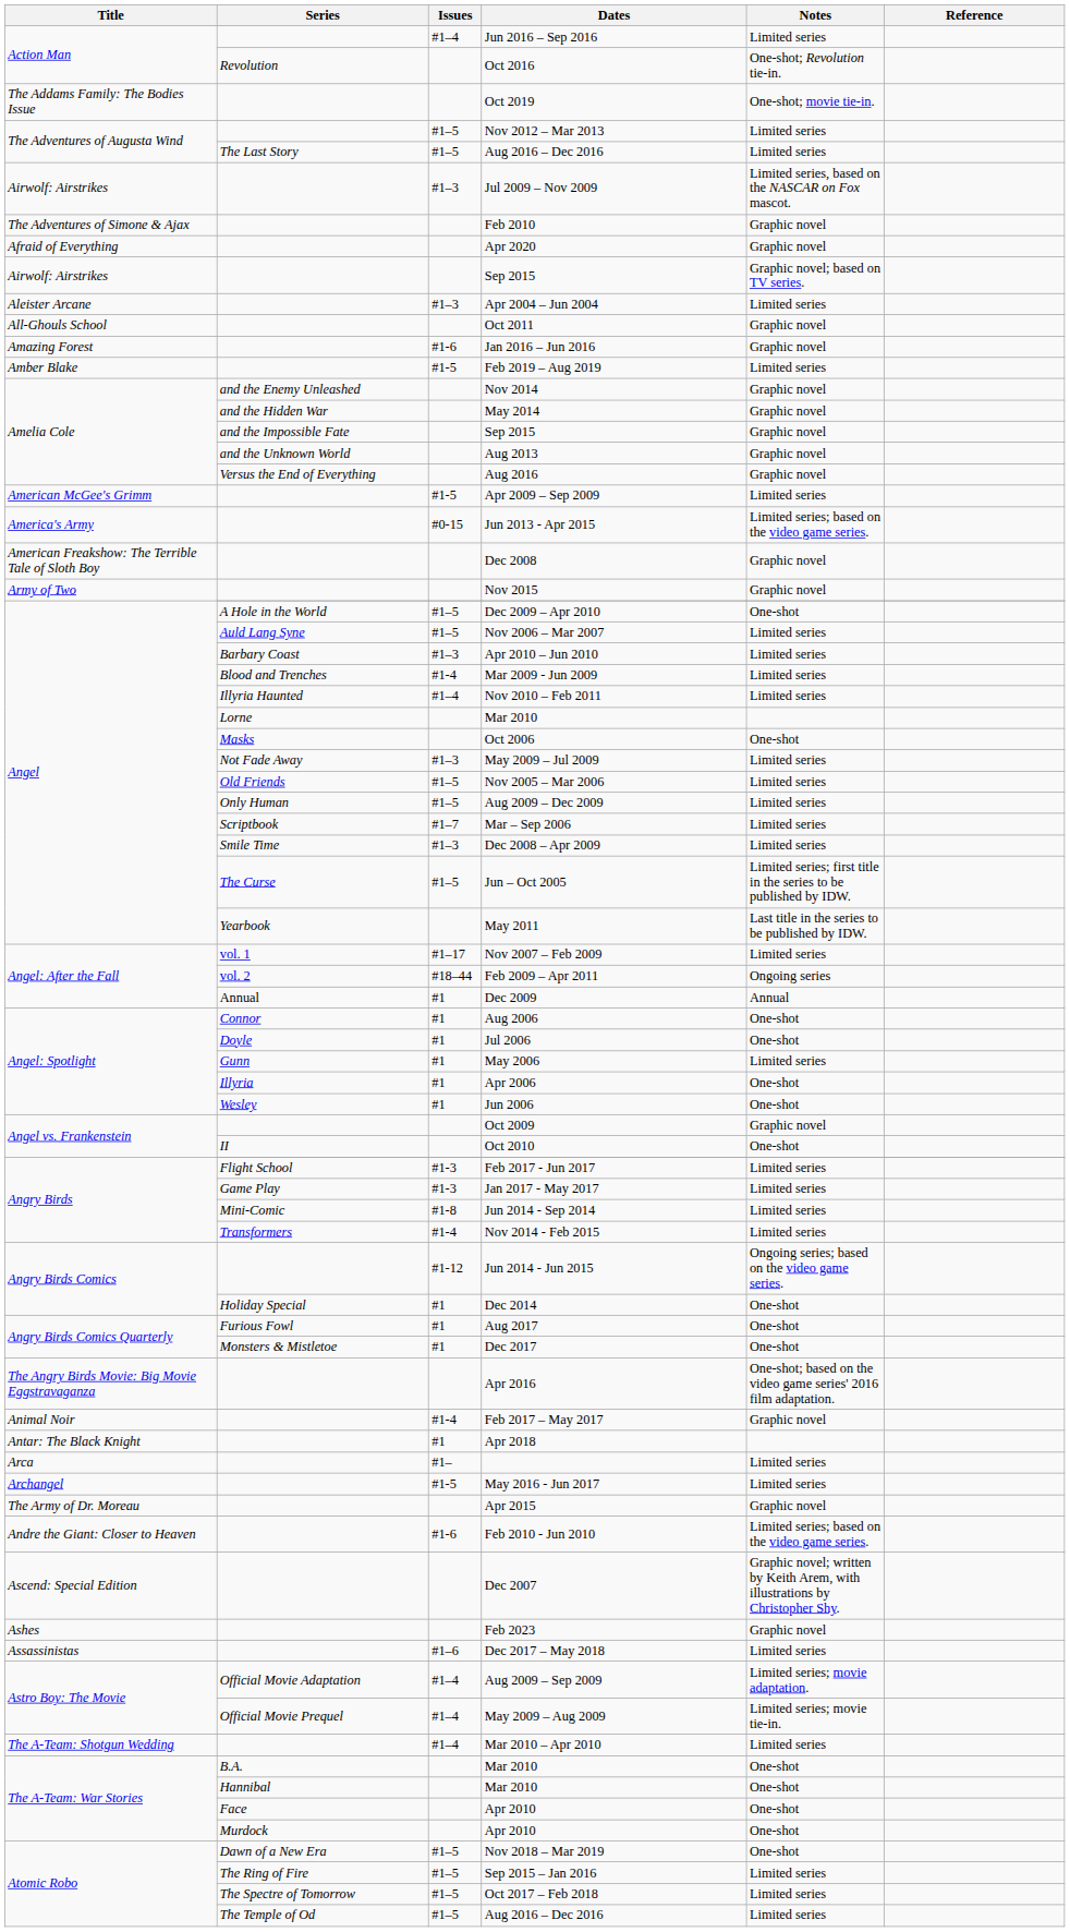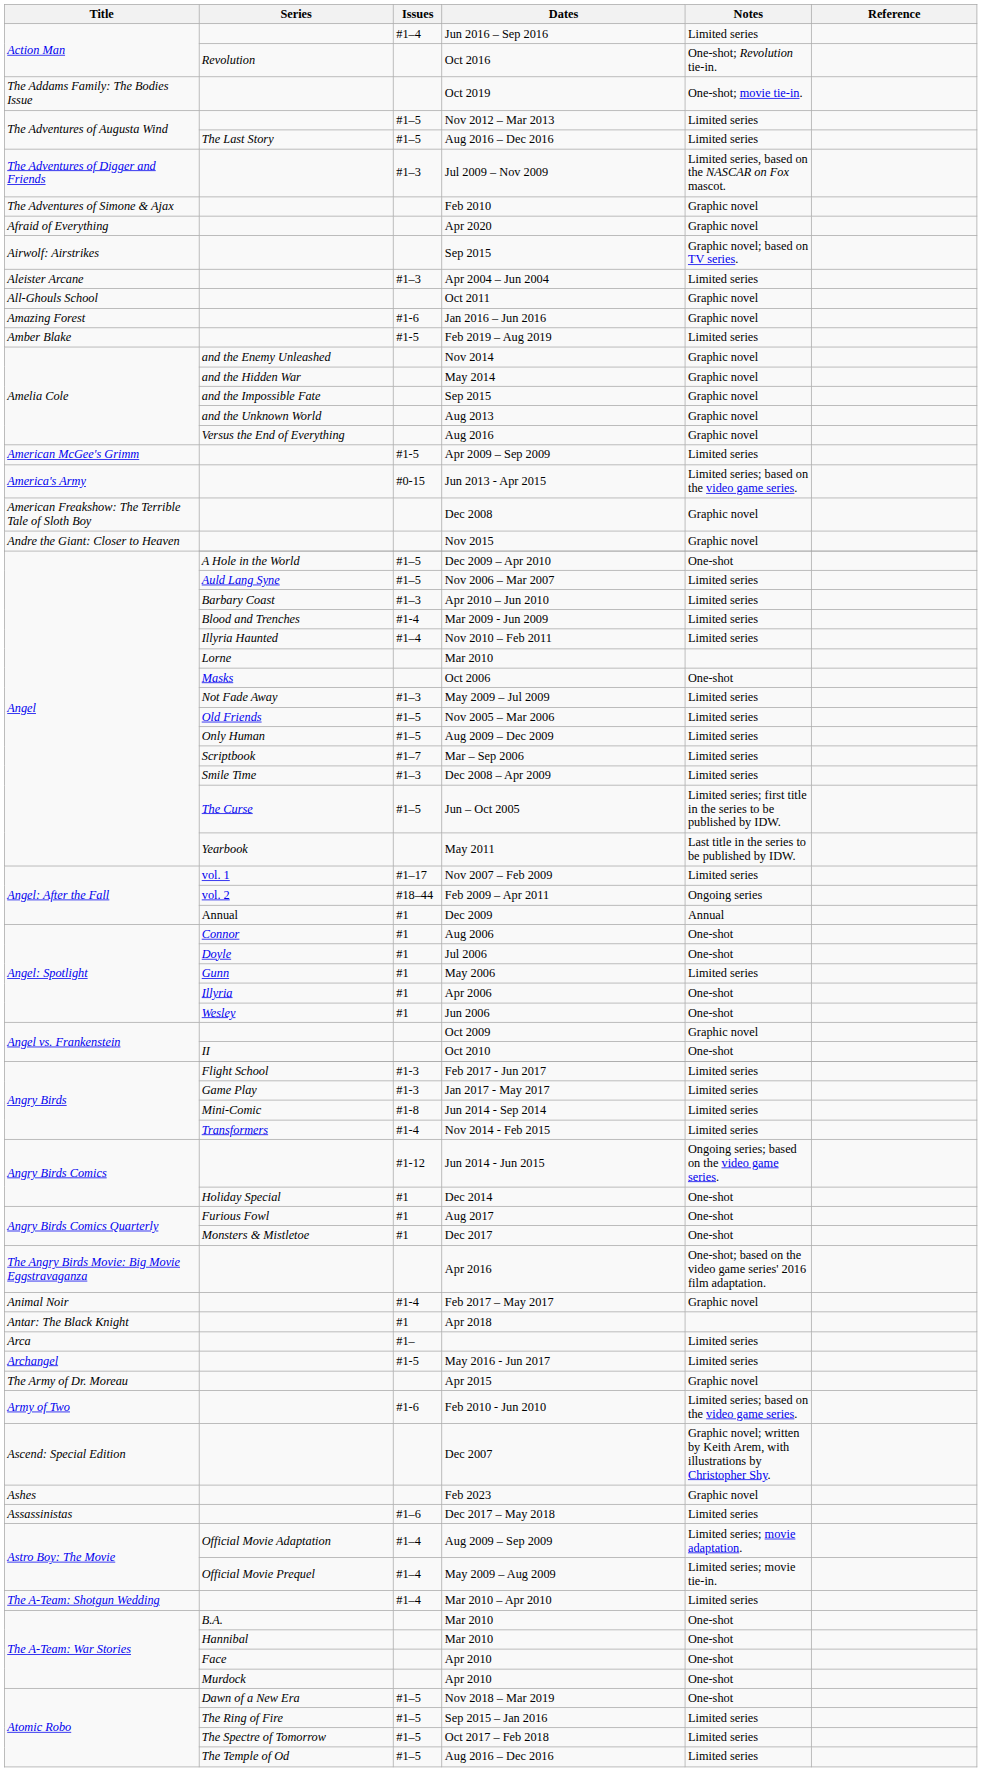Jul 2009 – Nov 2009 | Title: Airwolf: Airstrikes -> The Adventures of Digger and Friends
Nov 2015 | Title: Army of Two -> Andre the Giant: Closer to Heaven
Feb 2010 - Jun 2010 | Title: Andre the Giant: Closer to Heaven -> Army of Two
